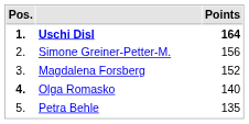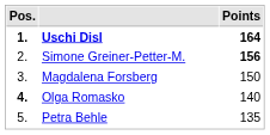Simone Greiner-Petter-M. | Points: normal -> bold
Magdalena Forsberg | Points: 152 -> 150
